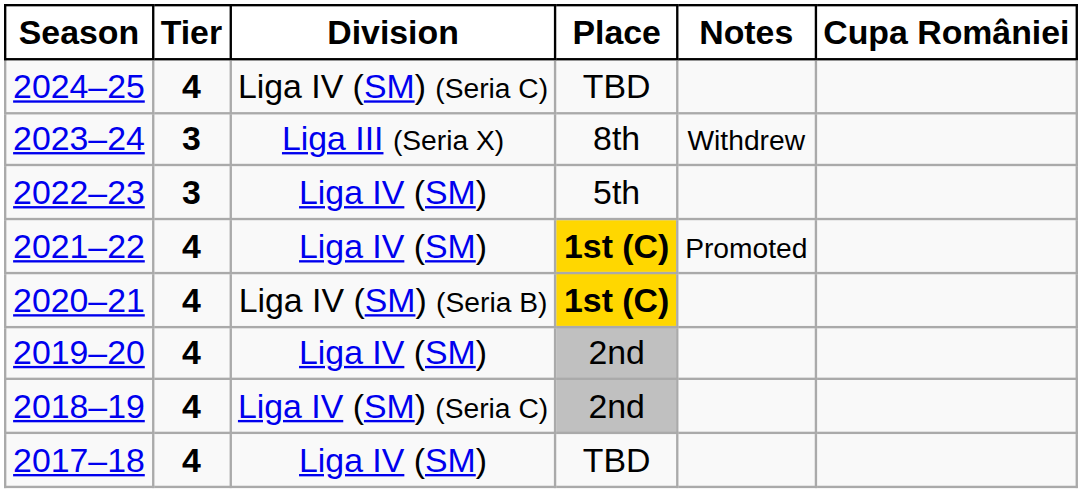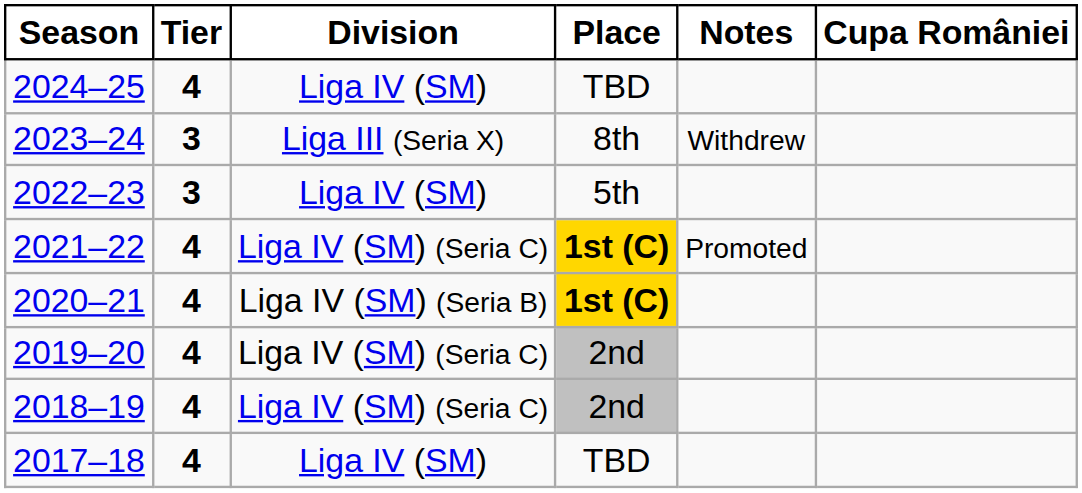2024–25 | Division: Liga IV (SM) (Seria C) -> Liga IV (SM)
2021–22 | Division: Liga IV (SM) -> Liga IV (SM) (Seria C)
2019–20 | Division: Liga IV (SM) -> Liga IV (SM) (Seria C)
